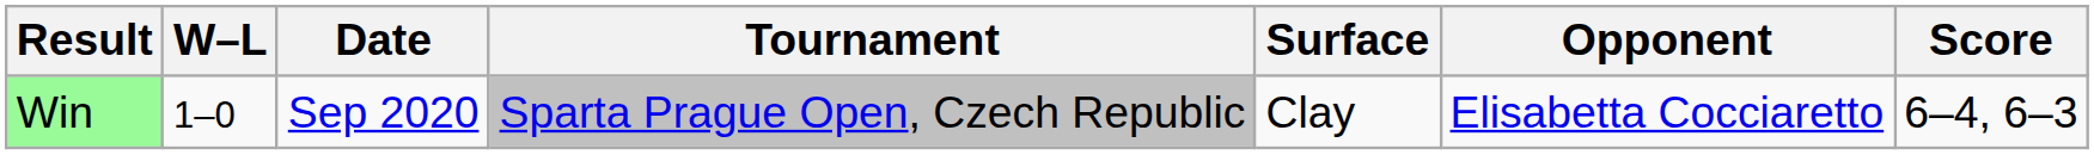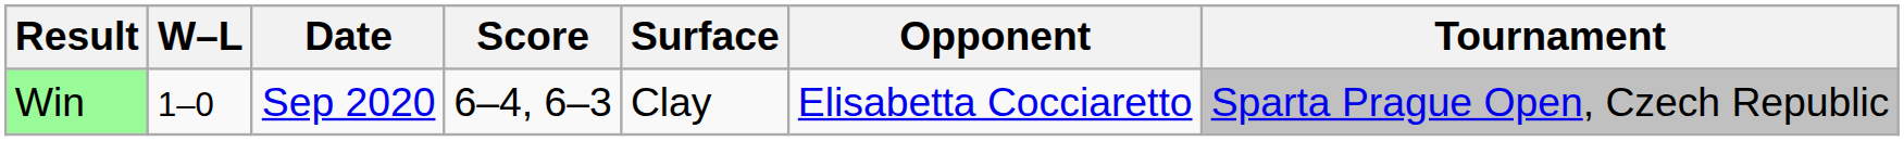columns swapped: Tournament <-> Score
